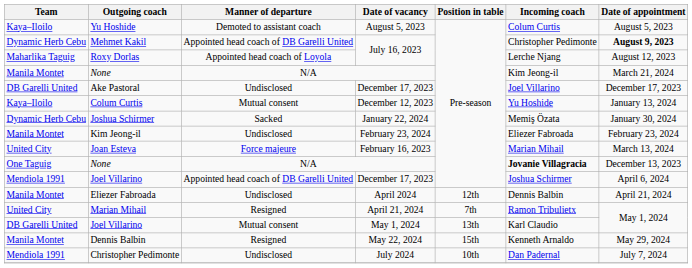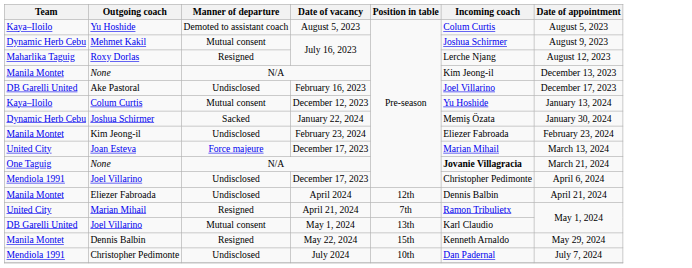Mehmet Kakil | Manner of departure: Appointed head coach of DB Garelli United -> Mutual consent
Mehmet Kakil | Incoming coach: Christopher Pedimonte -> Joshua Schirmer
Mehmet Kakil | Date of appointment: bold -> normal
Roxy Dorlas | Manner of departure: Appointed head coach of Loyola -> Resigned
Manila Montet / None | Date of appointment: March 21, 2024 -> December 13, 2023
Ake Pastoral | Date of vacancy: December 17, 2023 -> February 16, 2023
Joan Esteva | Date of vacancy: February 16, 2023 -> December 17, 2023
One Taguig / None | Date of appointment: December 13, 2023 -> March 21, 2024
Mendiola 1991 / Joel Villarino | Manner of departure: Appointed head coach of DB Garelli United -> Undisclosed
Mendiola 1991 / Joel Villarino | Incoming coach: Joshua Schirmer -> Christopher Pedimonte
